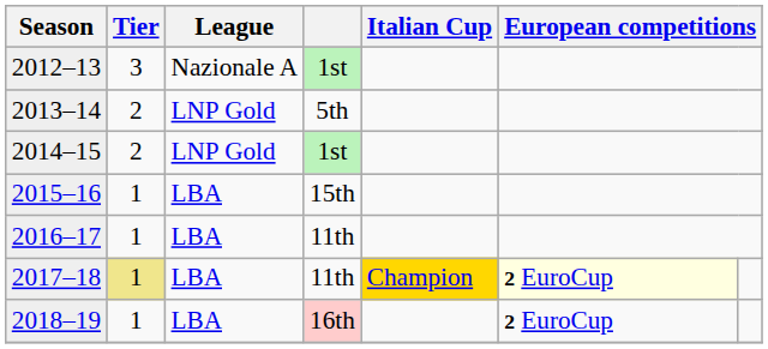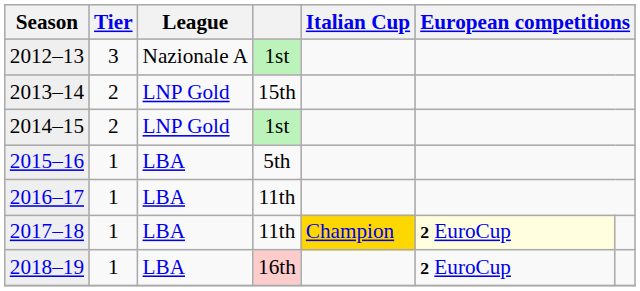2013–14 | column 4: 5th -> 15th
2015–16 | column 4: 15th -> 5th
2017–18 | Tier: khaki background -> no background
